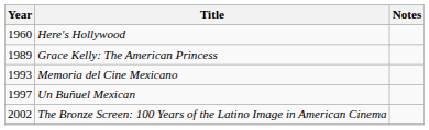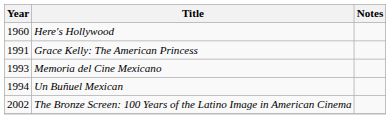Grace Kelly: The American Princess | Year: 1989 -> 1991
Un Buñuel Mexican | Year: 1997 -> 1994
